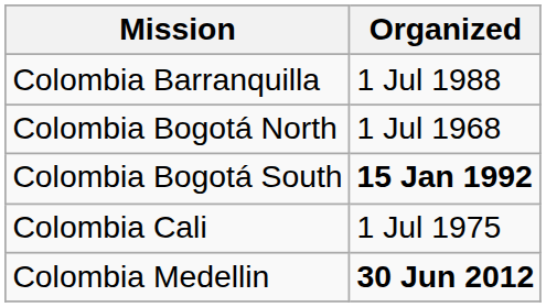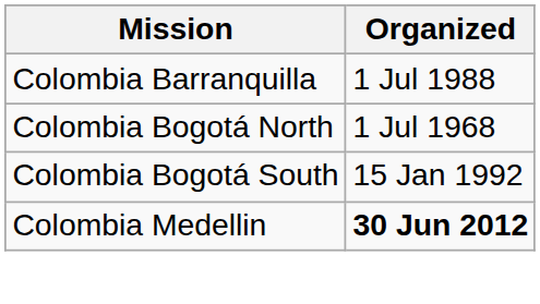Colombia Bogotá South | Organized: bold -> normal
- row: Colombia Cali | 1 Jul 1975
